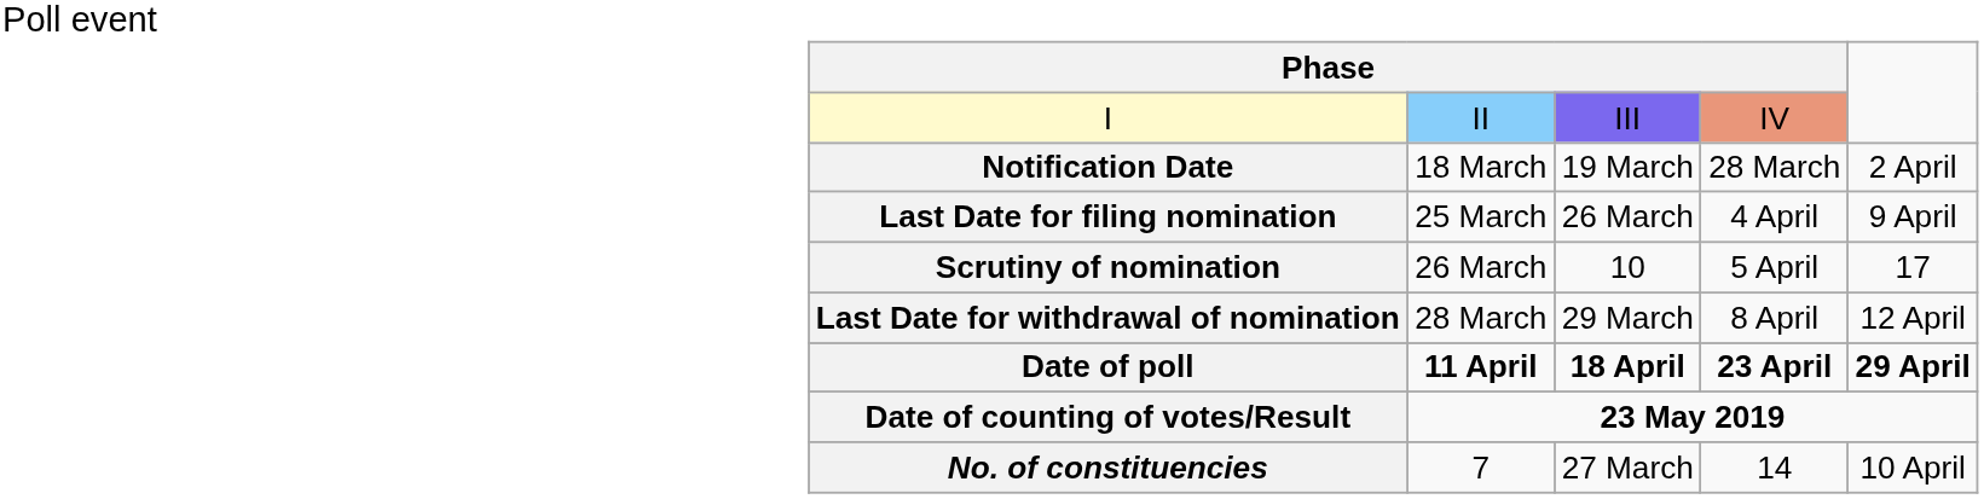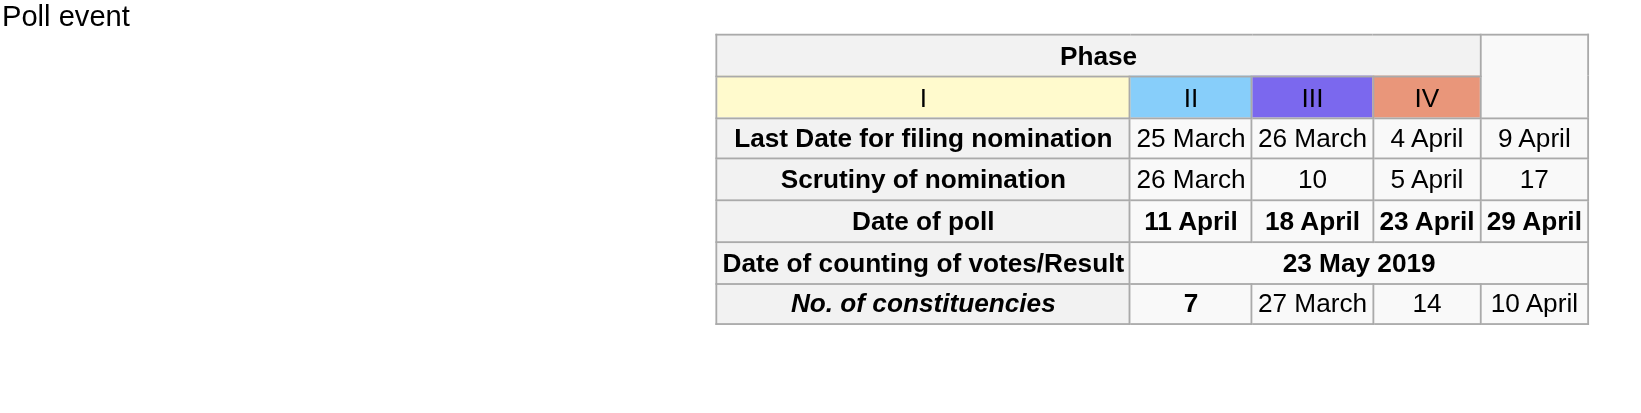- row: Notification Date | 18 March | 19 March | 28 March | 2 April
- row: Last Date for withdrawal of nomination | 28 March | 29 March | 8 April | 12 April
No. of constituencies | column 2: normal -> bold
